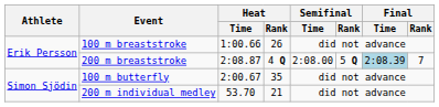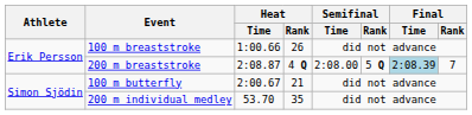100 m butterfly | Heat / Rank: 35 -> 21
200 m individual medley | Heat / Rank: 21 -> 35
